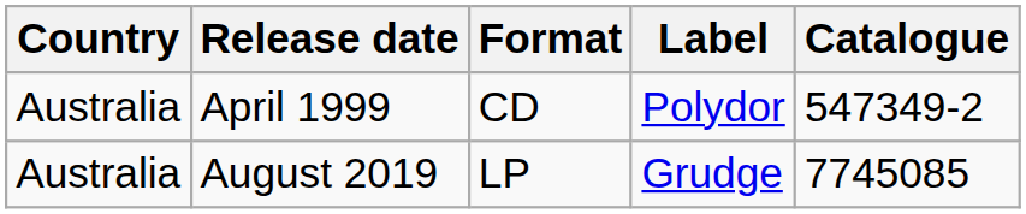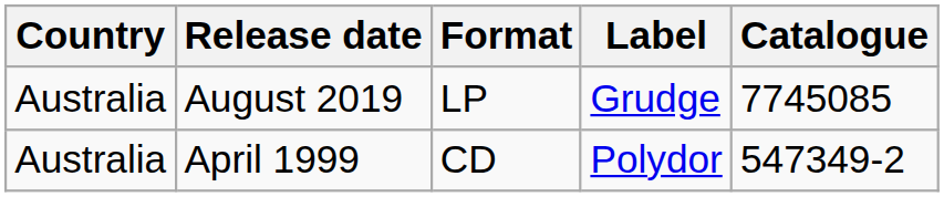rows swapped: April 1999 <-> August 2019
